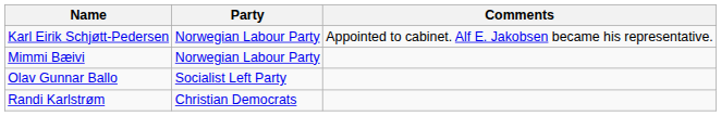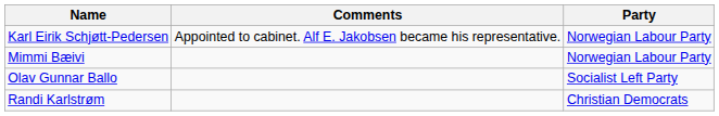columns swapped: Party <-> Comments
